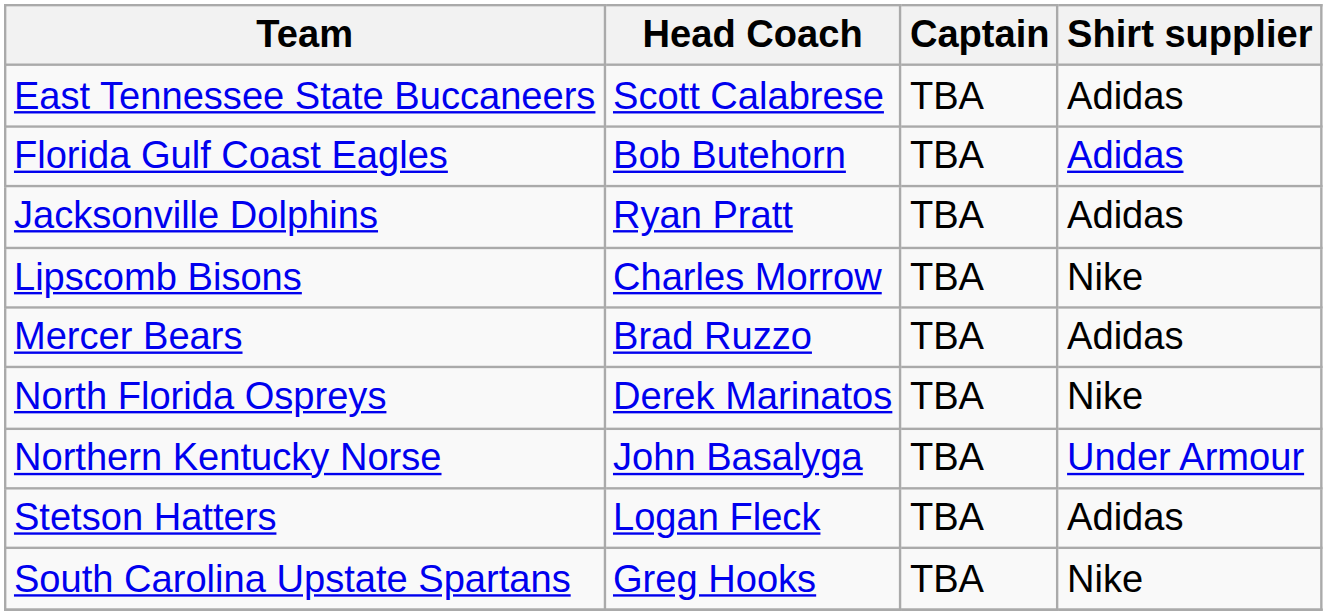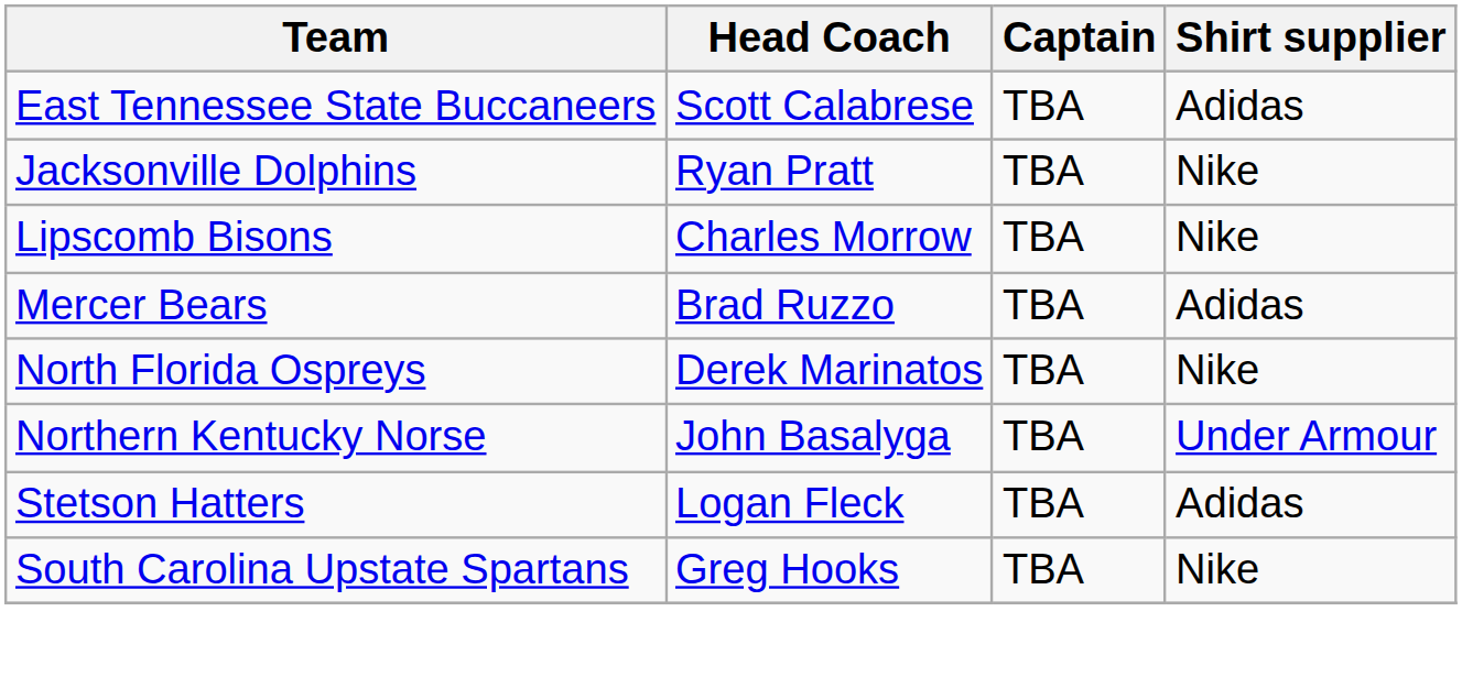- row: Florida Gulf Coast Eagles | Bob Butehorn | TBA | Adidas
Jacksonville Dolphins | Shirt supplier: Adidas -> Nike
